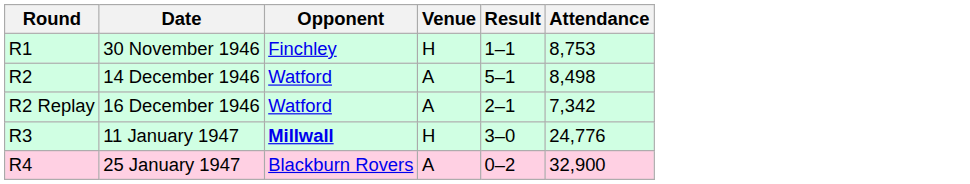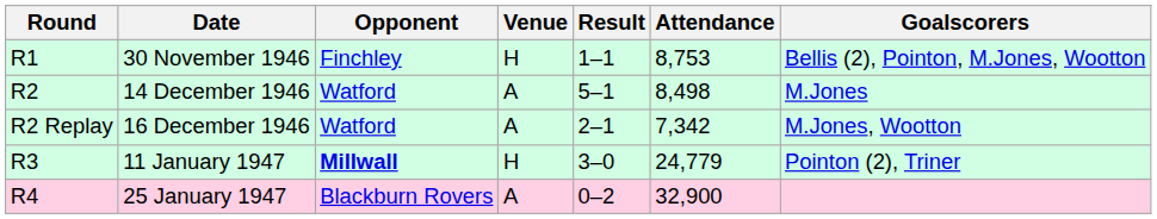+ column: Goalscorers | Bellis (2), Pointon, M.Jones, Wootton | M.Jones | M.Jones, Wootton | Pointon (2), Triner
11 January 1947 | Attendance: 24,776 -> 24,779
